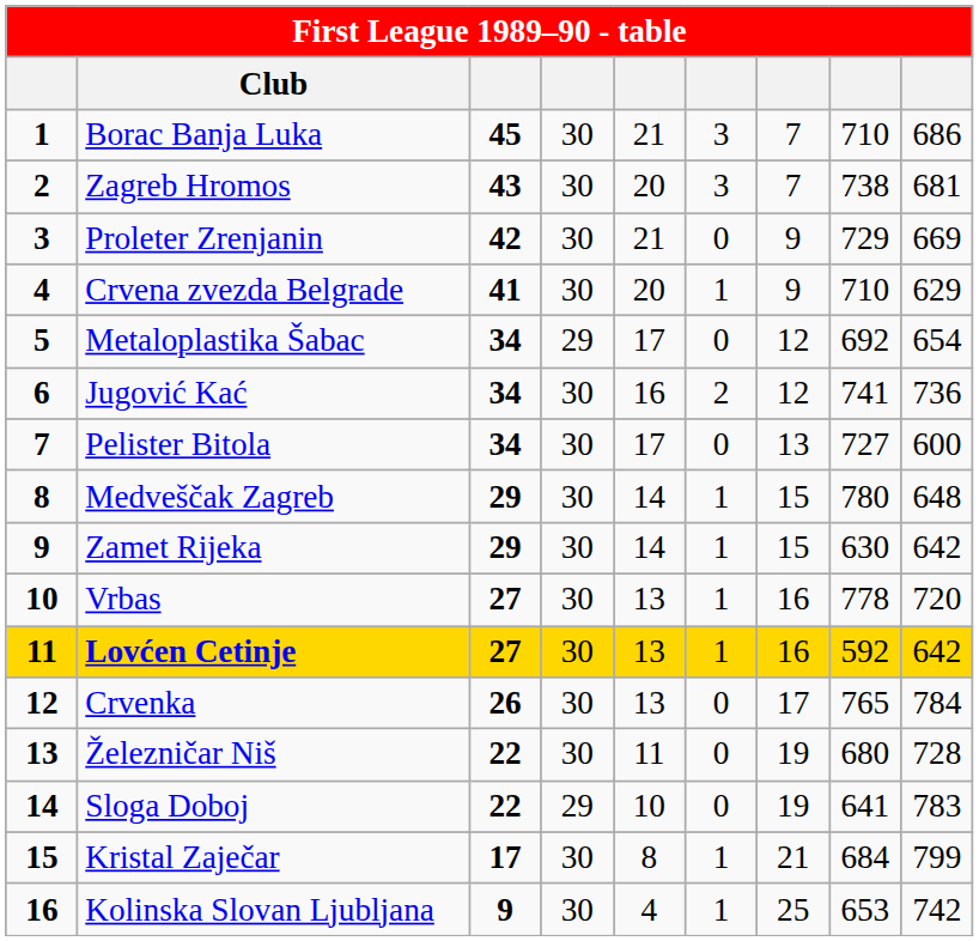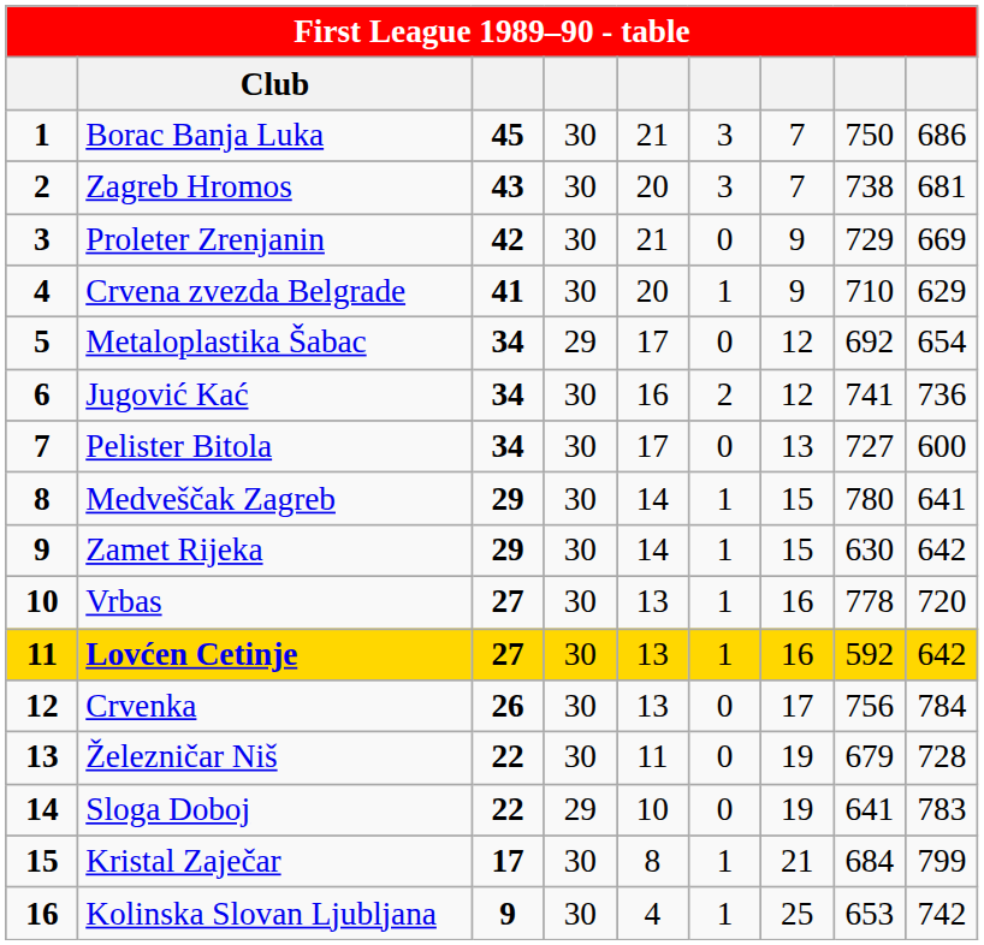Borac Banja Luka | column 8: 710 -> 750
Medveščak Zagreb | column 9: 648 -> 641
Crvenka | column 8: 765 -> 756
Železničar Niš | column 8: 680 -> 679
